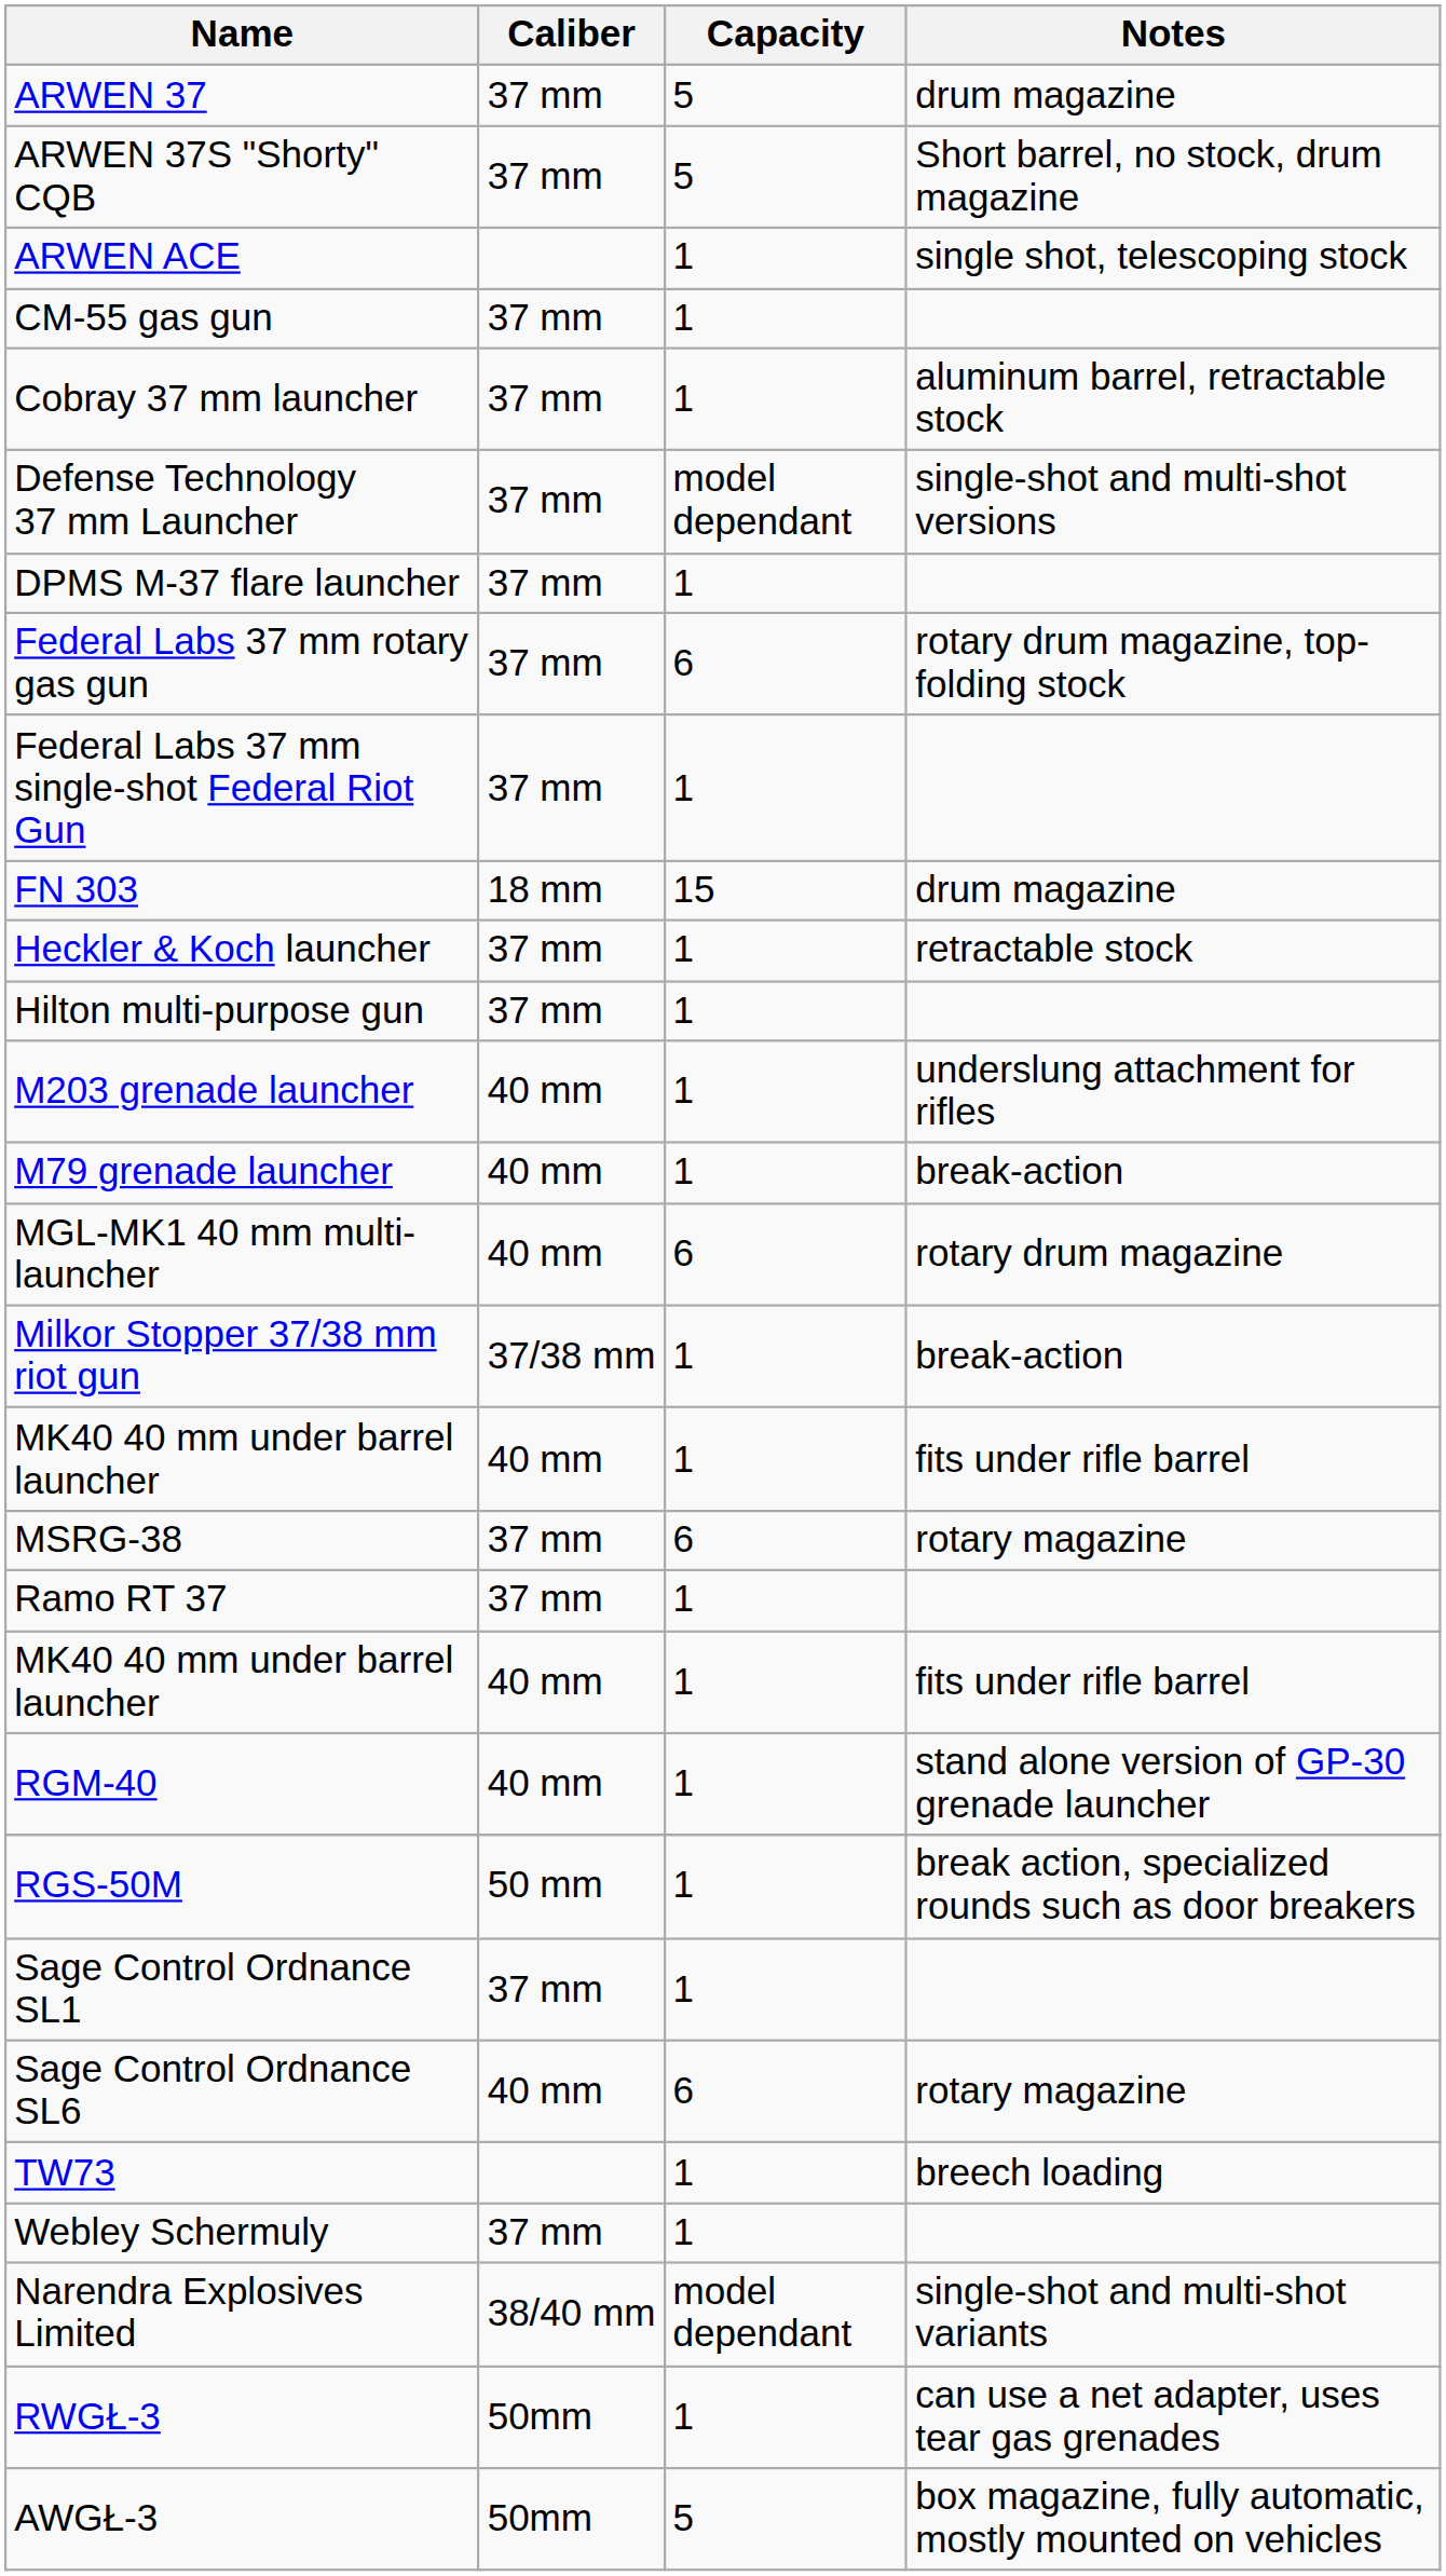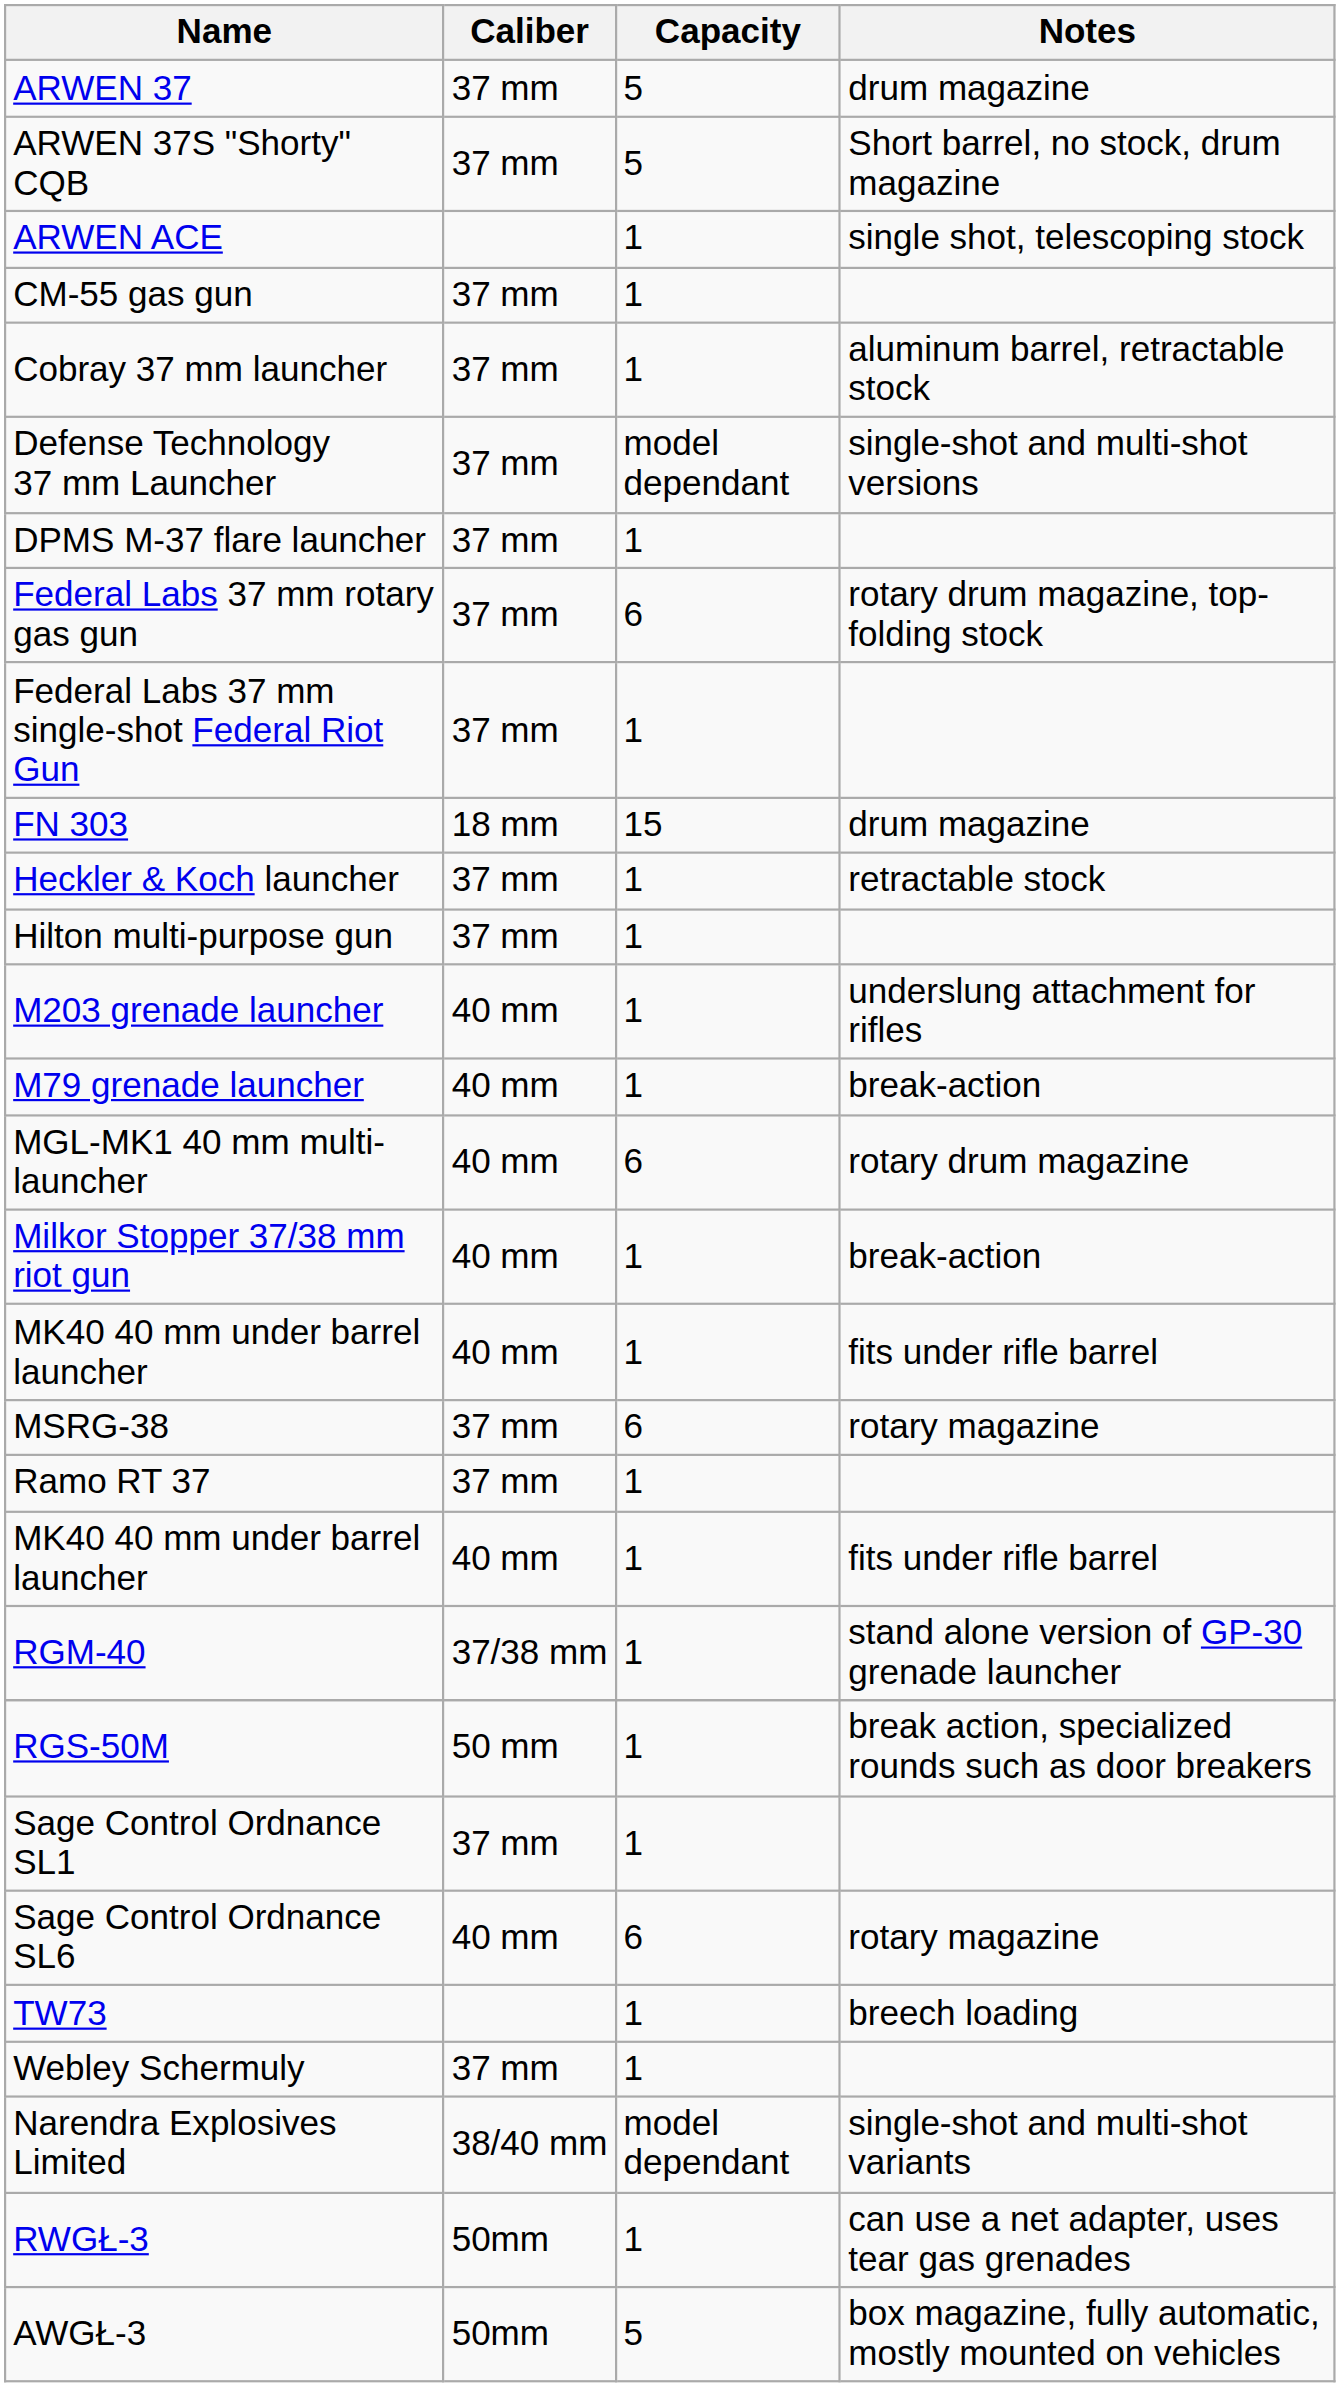Milkor Stopper 37/38 mm riot gun | Caliber: 37/38 mm -> 40 mm
RGM-40 | Caliber: 40 mm -> 37/38 mm
